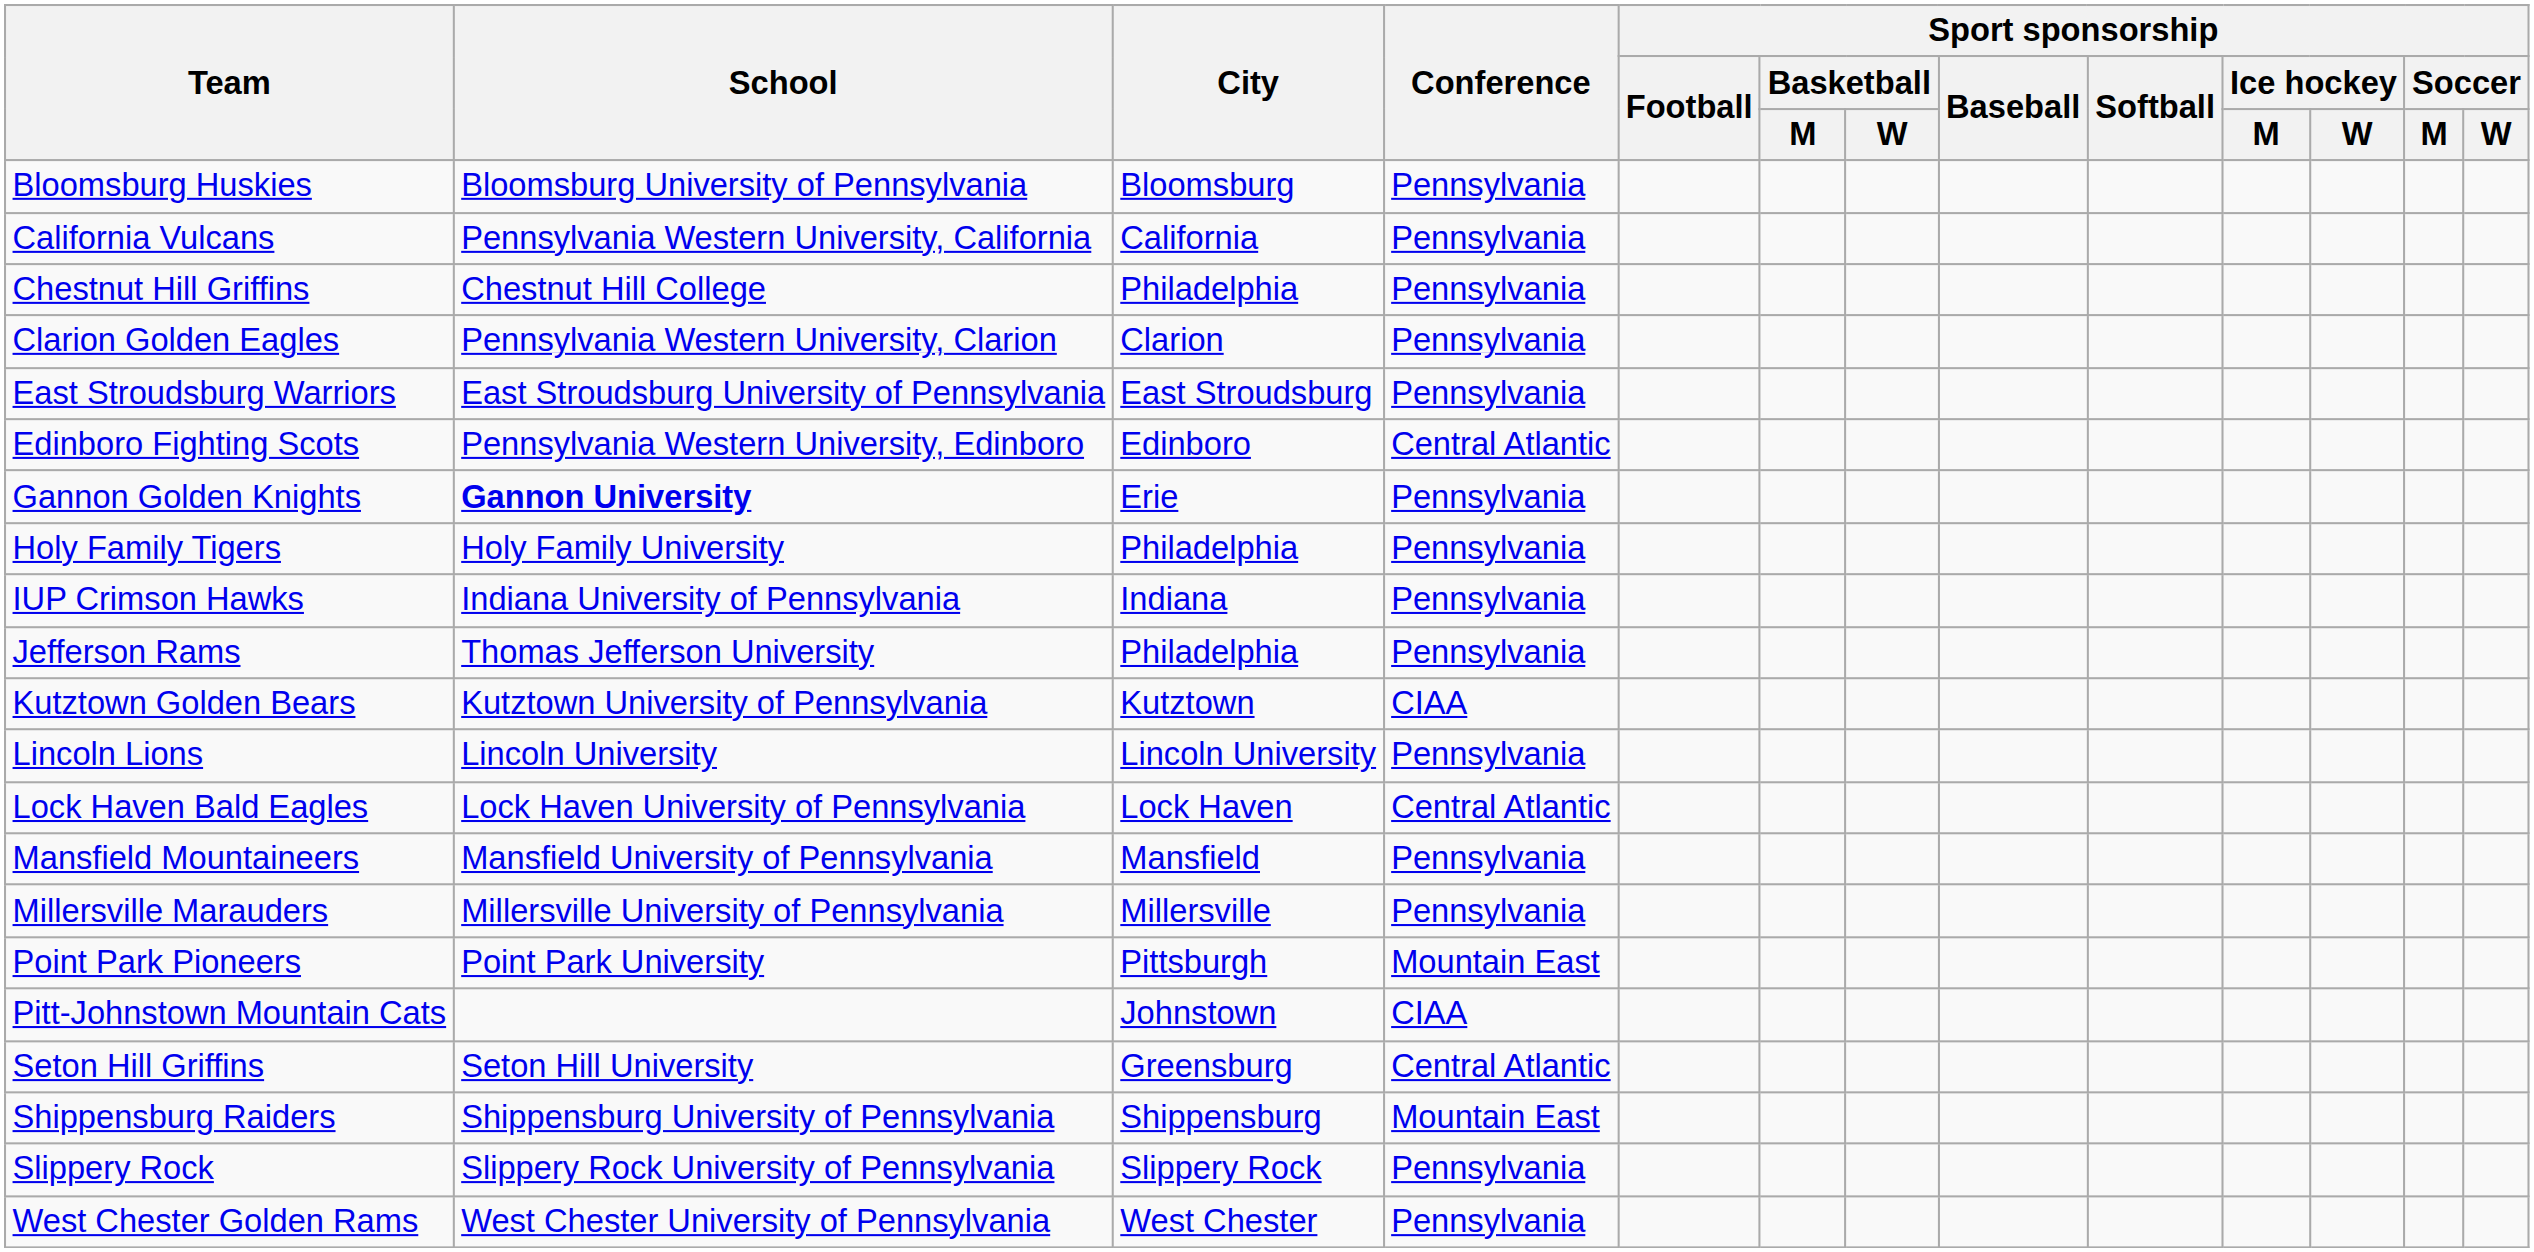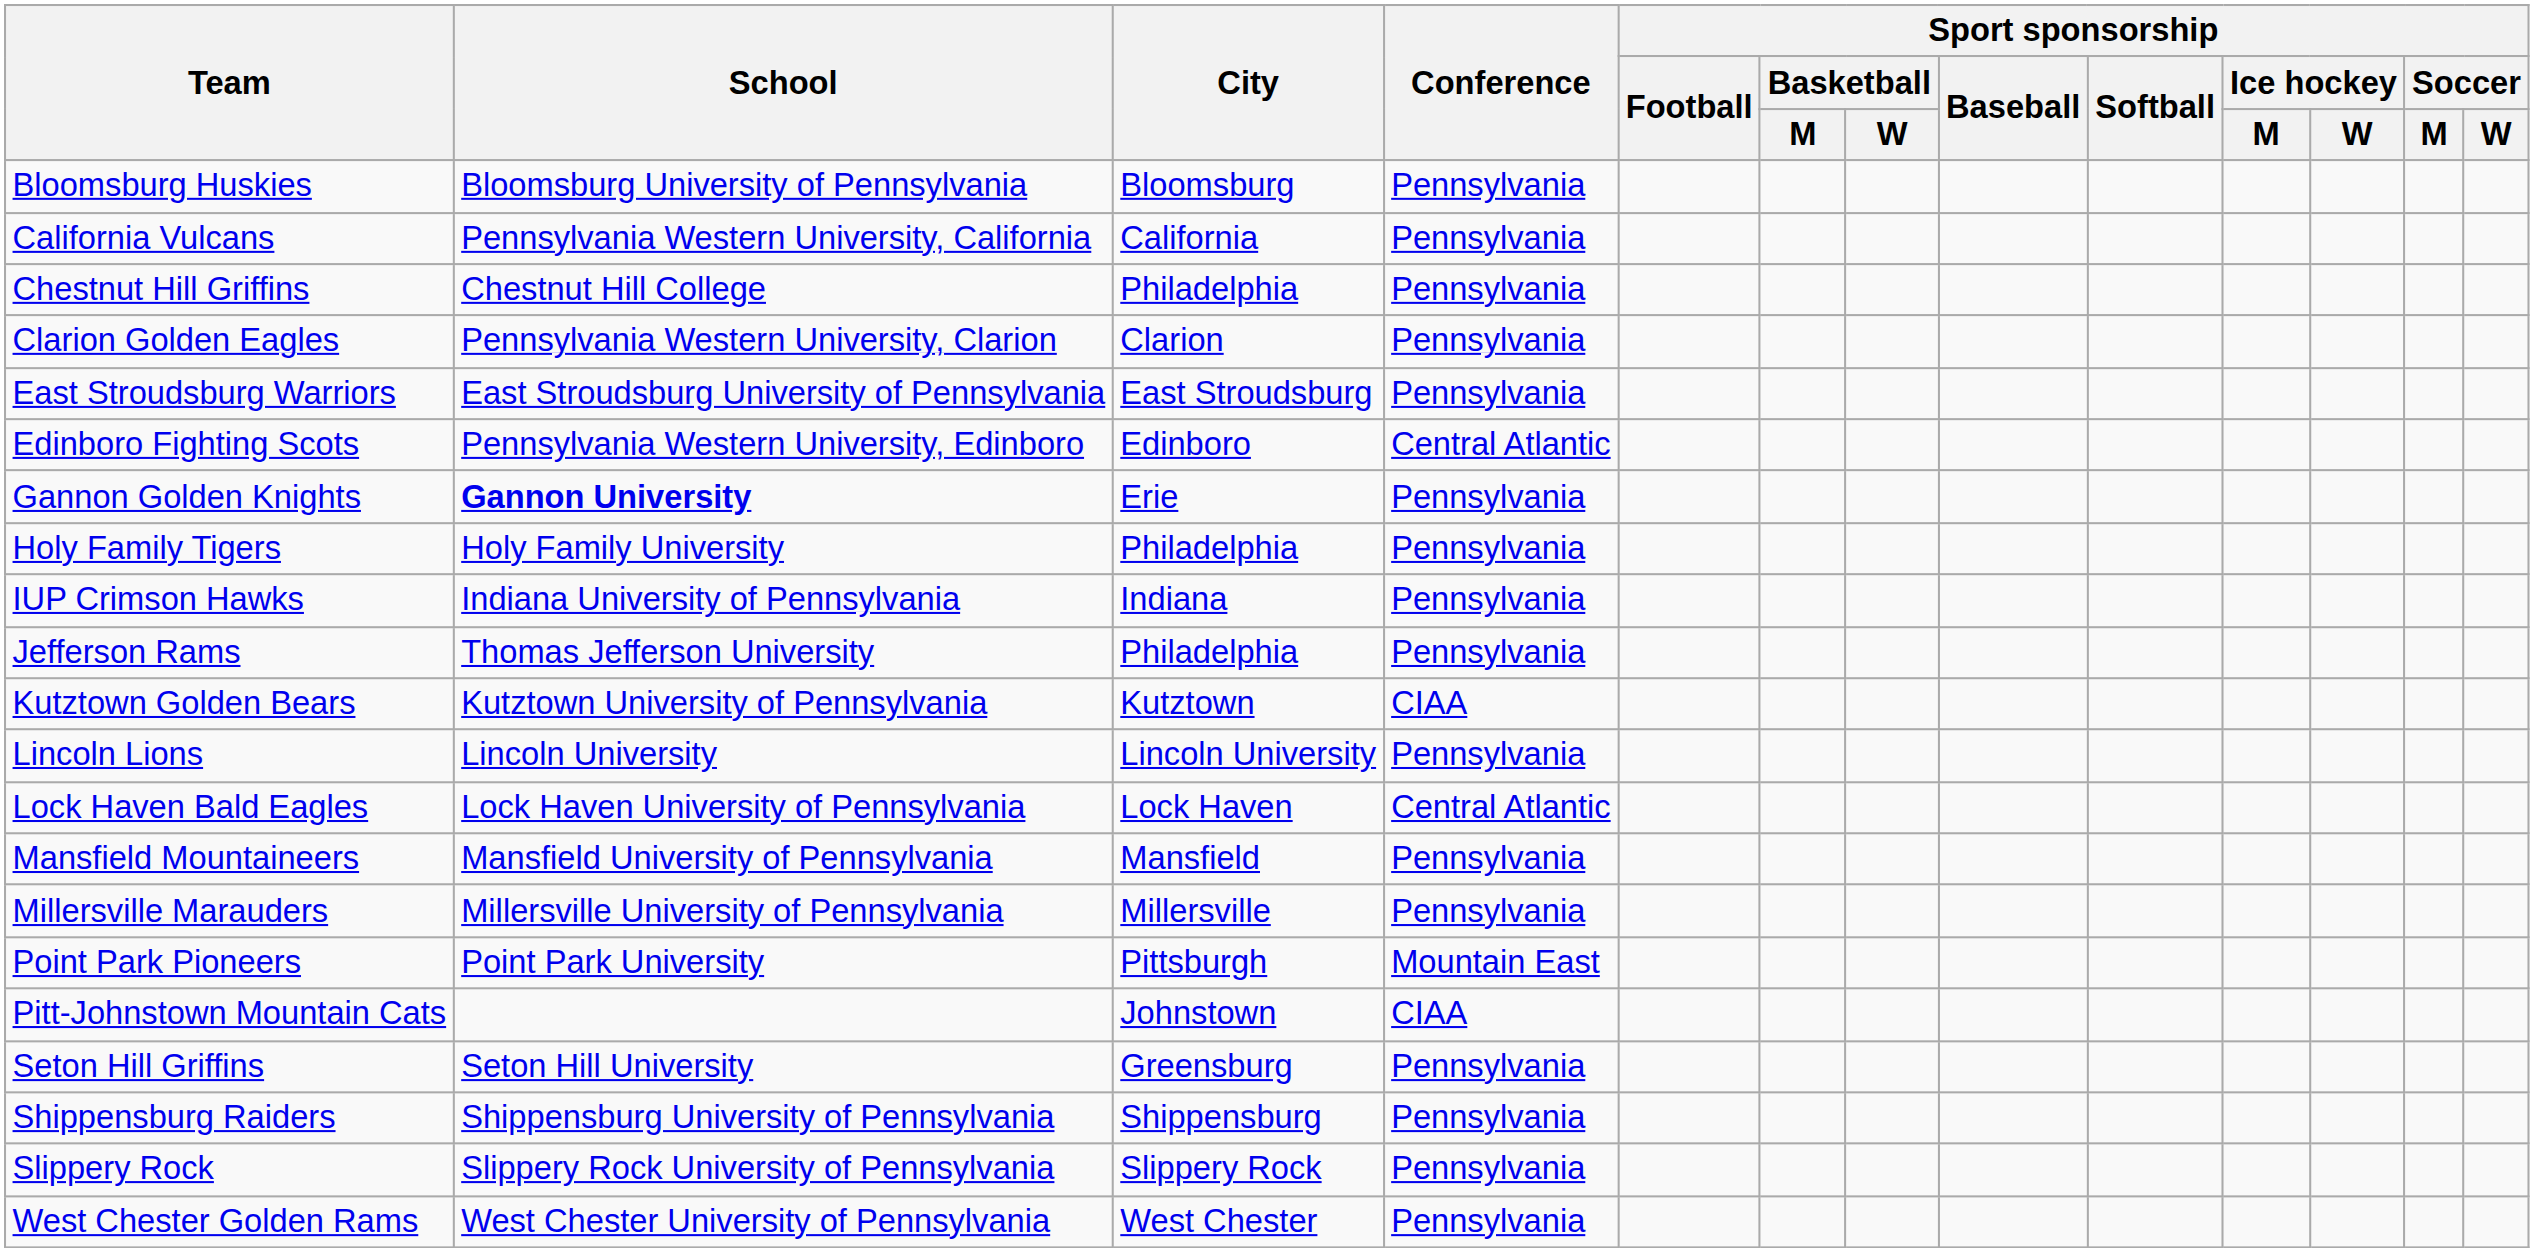Seton Hill Griffins | Conference: Central Atlantic -> Pennsylvania
Shippensburg Raiders | Conference: Mountain East -> Pennsylvania
